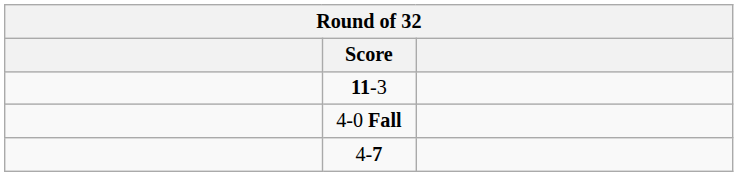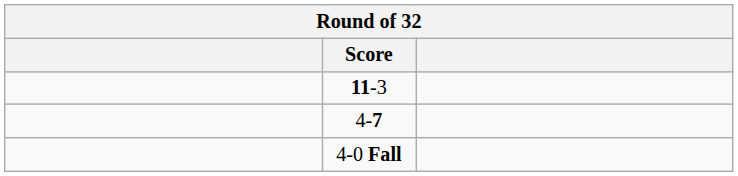rows swapped: 4-0 Fall <-> 4-7
